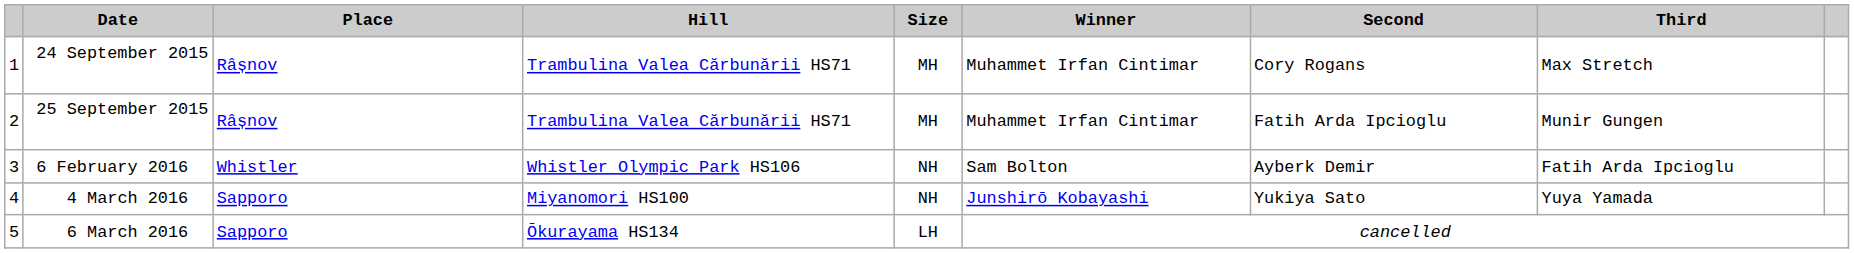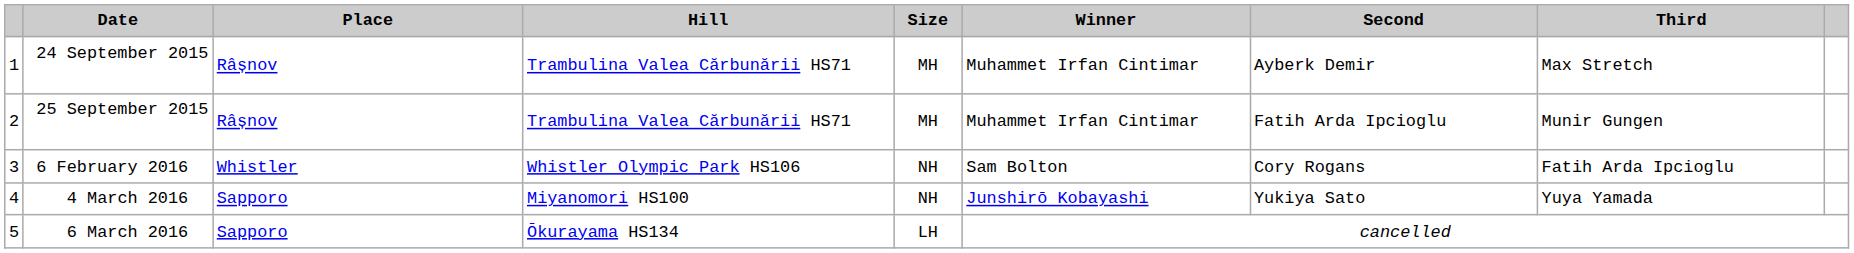24 September 2015 | Second: Cory Rogans -> Ayberk Demir
6 February 2016 | Second: Ayberk Demir -> Cory Rogans
